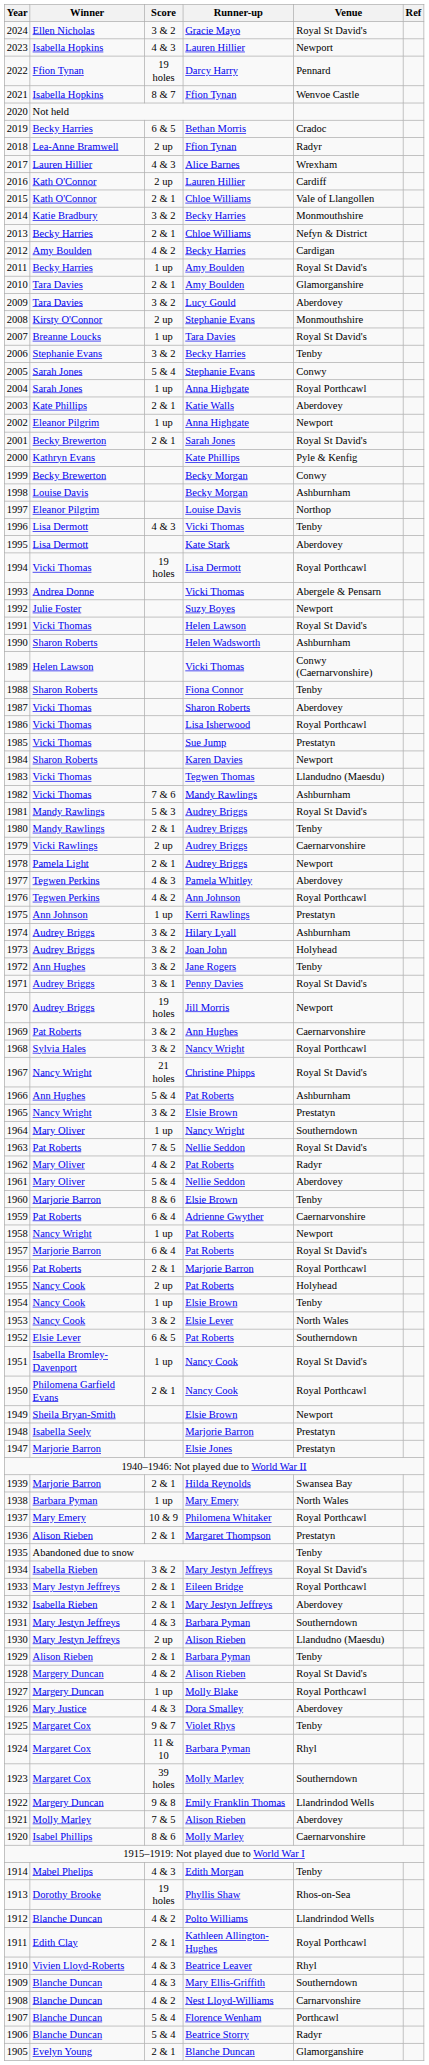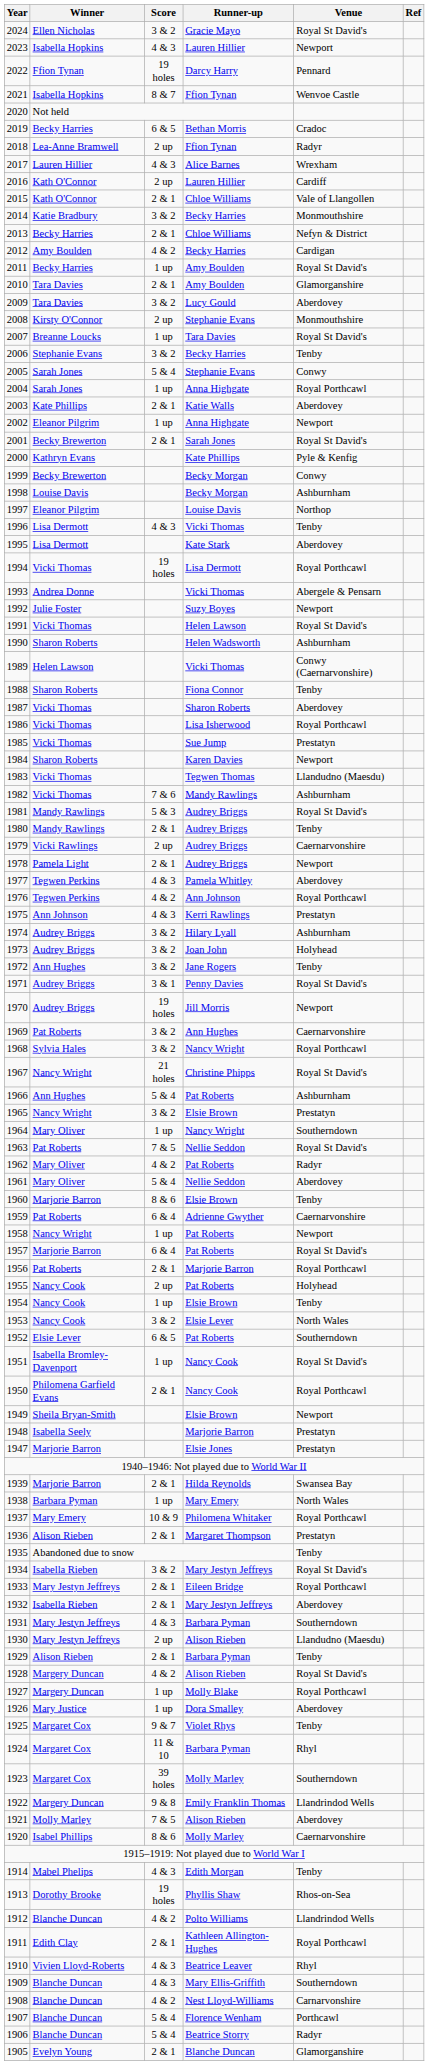1975 | Score: 1 up -> 4 & 3
1926 | Score: 4 & 3 -> 1 up
